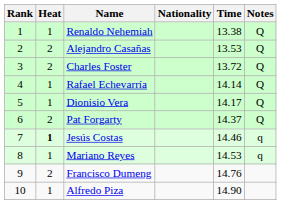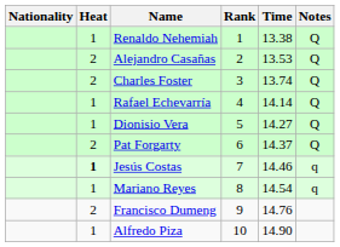columns swapped: Rank <-> Nationality
Charles Foster | Time: 13.72 -> 13.74
Dionisio Vera | Time: 14.17 -> 14.27
Mariano Reyes | Time: 14.53 -> 14.54
